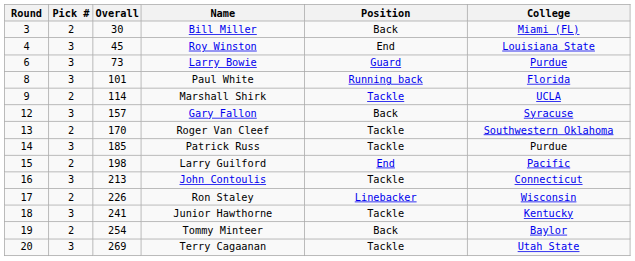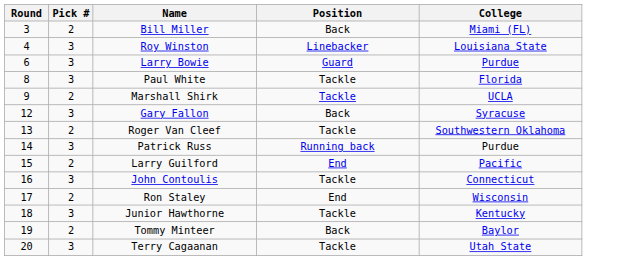- column: Overall | 30 | 45 | 73 | 101 | 114 | 157 | 170 | 185 | 198 | 213 | 226 | 241 | 254 | 269
Roy Winston | Position: End -> Linebacker
Paul White | Position: Running back -> Tackle
Patrick Russ | Position: Tackle -> Running back
Ron Staley | Position: Linebacker -> End
